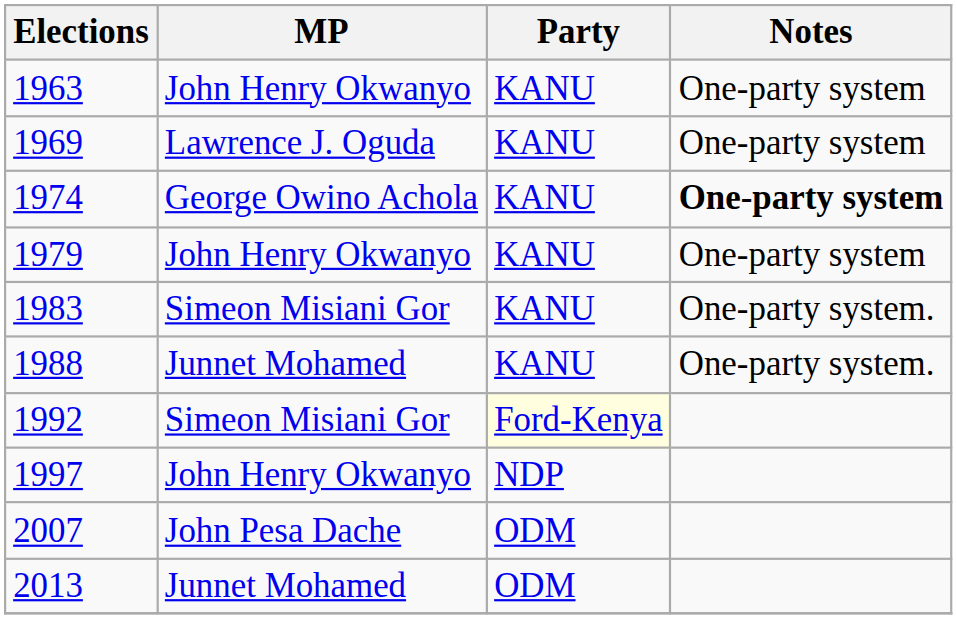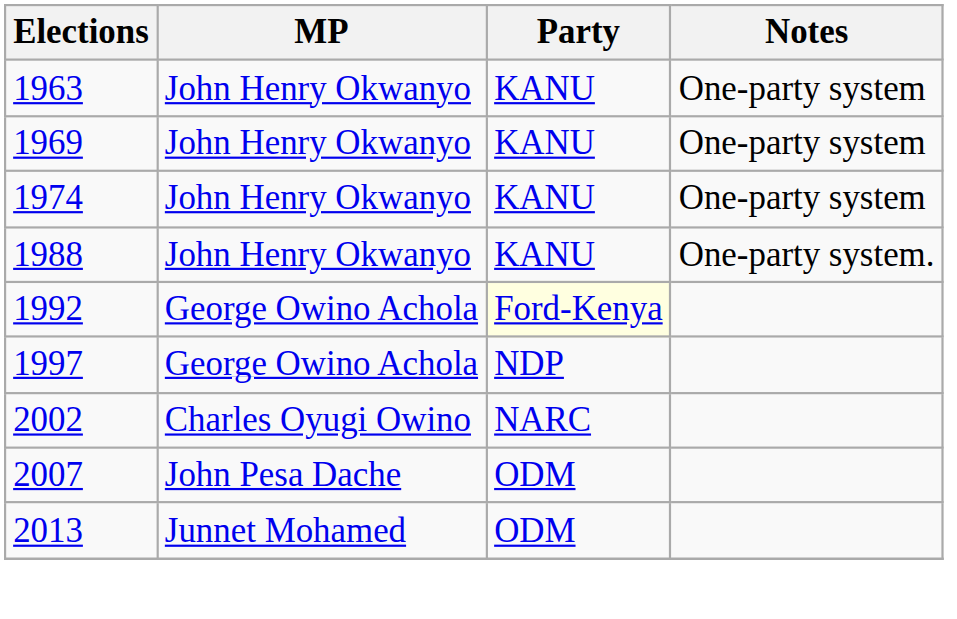1969 | MP: Lawrence J. Oguda -> John Henry Okwanyo
1974 | MP: George Owino Achola -> John Henry Okwanyo
1974 | Notes: bold -> normal
- row: 1979 | John Henry Okwanyo | KANU | One-party system
- row: 1983 | Simeon Misiani Gor | KANU | One-party system.
1988 | MP: Junnet Mohamed -> John Henry Okwanyo
1992 | MP: Simeon Misiani Gor -> George Owino Achola
1997 | MP: John Henry Okwanyo -> George Owino Achola
+ row: 2002 | Charles Oyugi Owino | NARC
